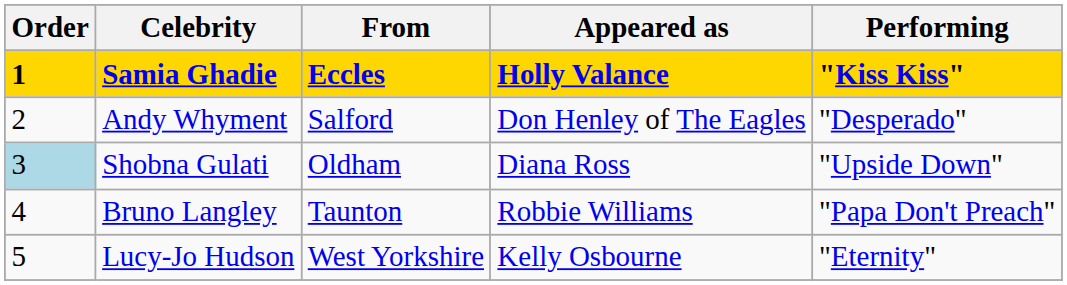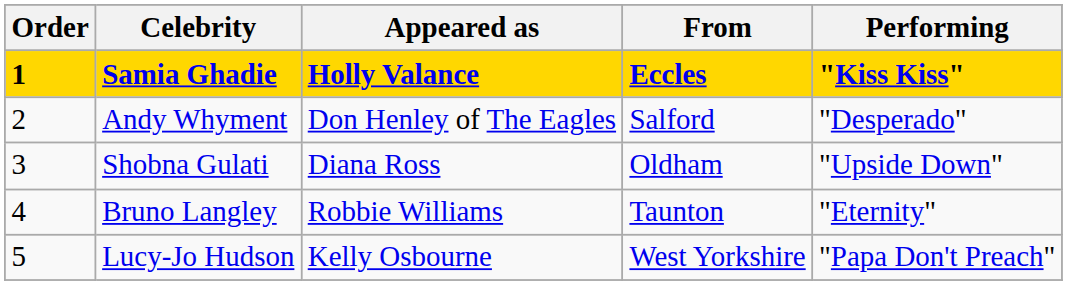columns swapped: From <-> Appeared as
Shobna Gulati | Order: lightblue background -> no background
Bruno Langley | Performing: "Papa Don't Preach" -> "Eternity"
Lucy-Jo Hudson | Performing: "Eternity" -> "Papa Don't Preach"
